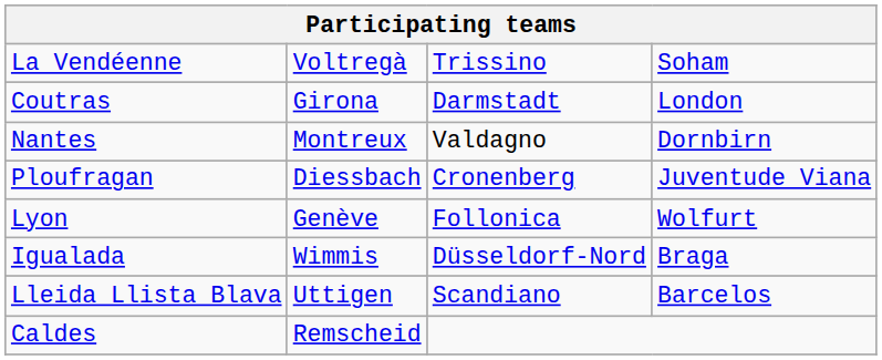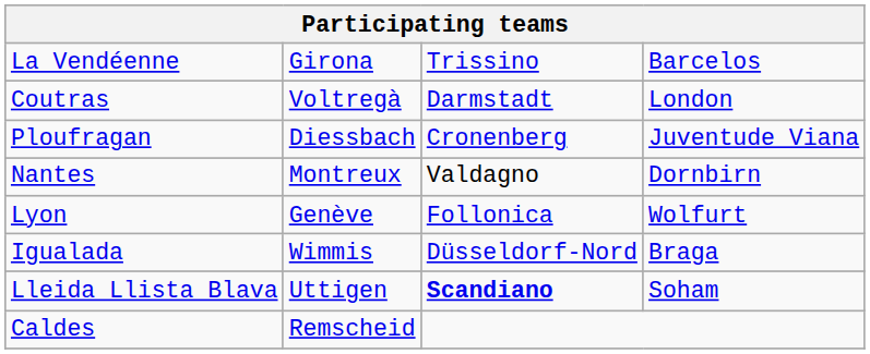La Vendéenne | column 2: Voltregà -> Girona
La Vendéenne | column 4: Soham -> Barcelos
Coutras | column 2: Girona -> Voltregà
rows swapped: Ploufragan <-> Nantes
Lleida Llista Blava | column 3: normal -> bold
Lleida Llista Blava | column 4: Barcelos -> Soham
